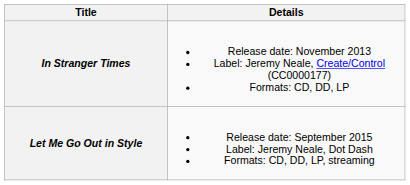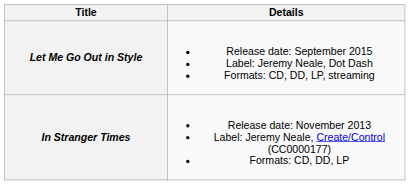rows swapped: In Stranger Times <-> Let Me Go Out in Style
